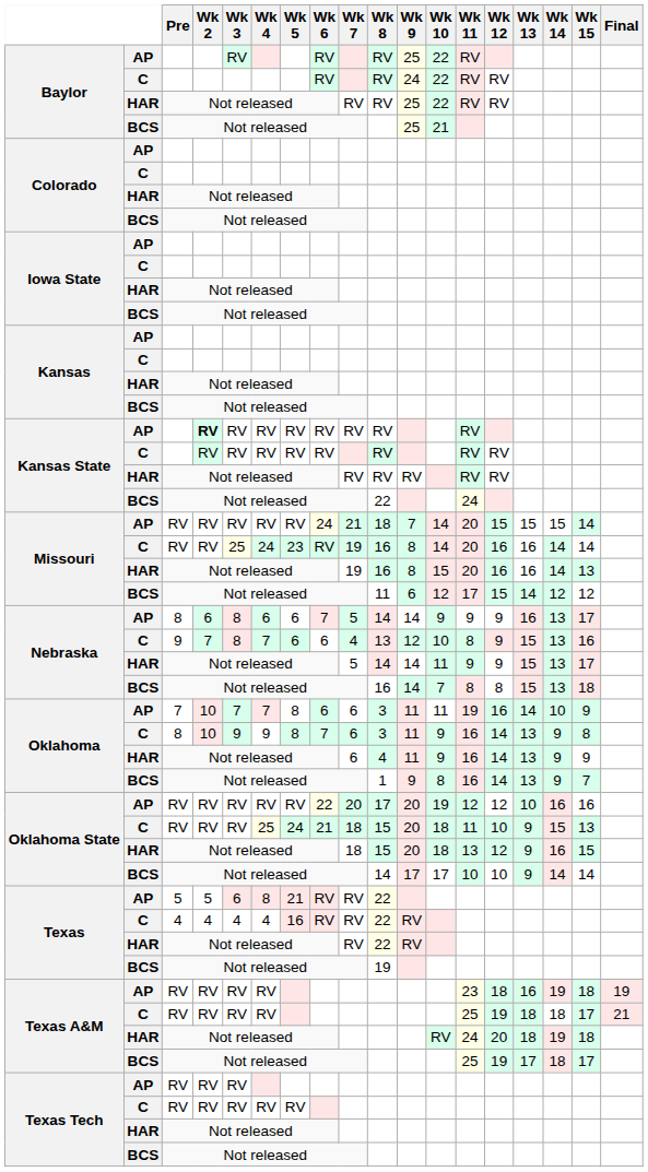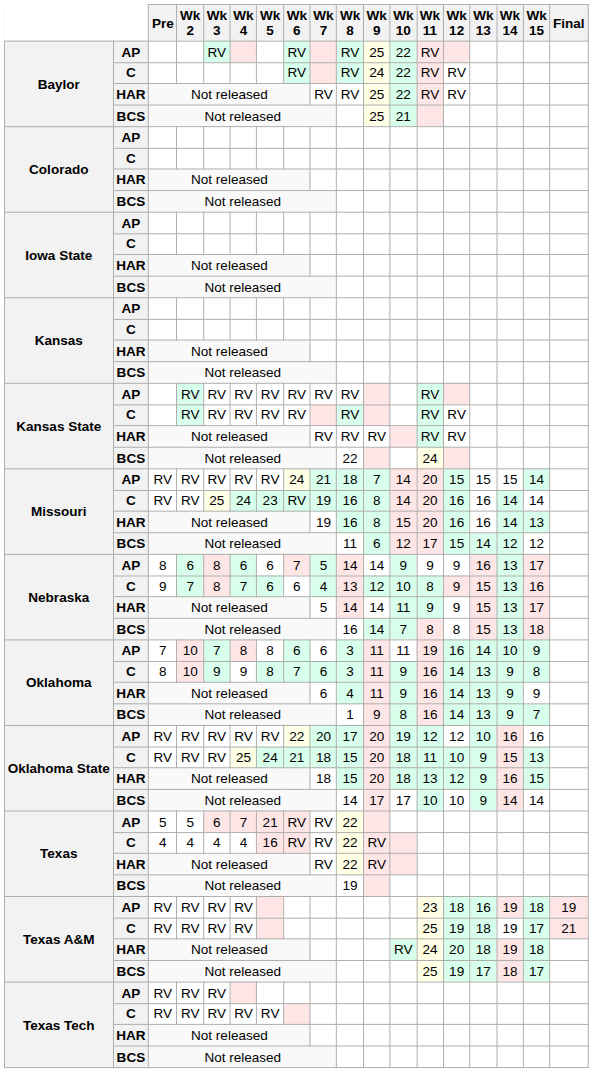Kansas State / AP | Wk 2: bold -> normal
Oklahoma / AP | Wk 4: 7 -> 8
Texas / AP | Wk 4: 8 -> 7
Texas A&M / C | Wk 14: 18 -> 19
